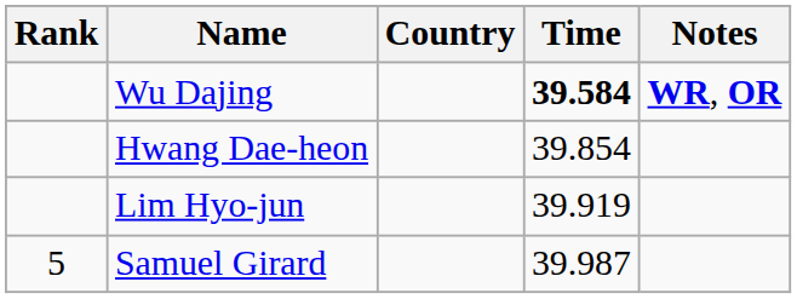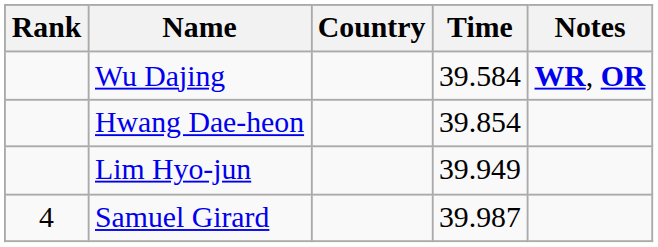Wu Dajing | Time: bold -> normal
Lim Hyo-jun | Time: 39.919 -> 39.949
Samuel Girard | Rank: 5 -> 4
